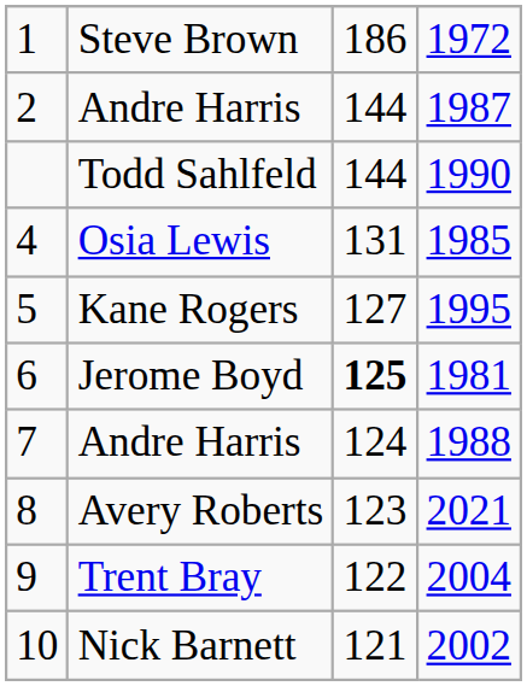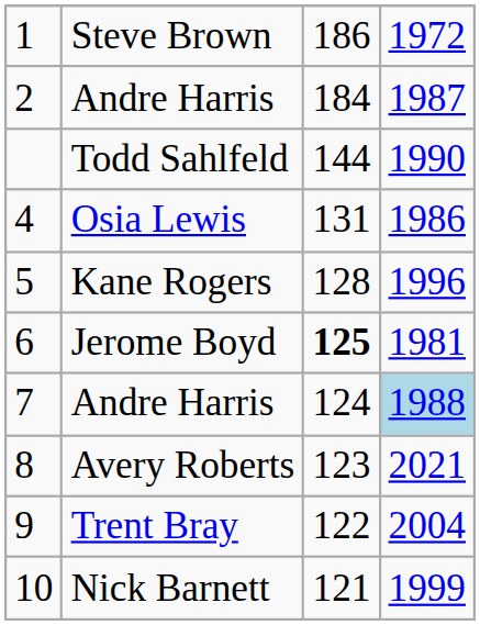2 / Andre Harris | column 3: 144 -> 184
Osia Lewis | column 4: 1985 -> 1986
Kane Rogers | column 3: 127 -> 128
Kane Rogers | column 4: 1995 -> 1996
7 / Andre Harris | column 4: no background -> lightblue background
Nick Barnett | column 4: 2002 -> 1999
